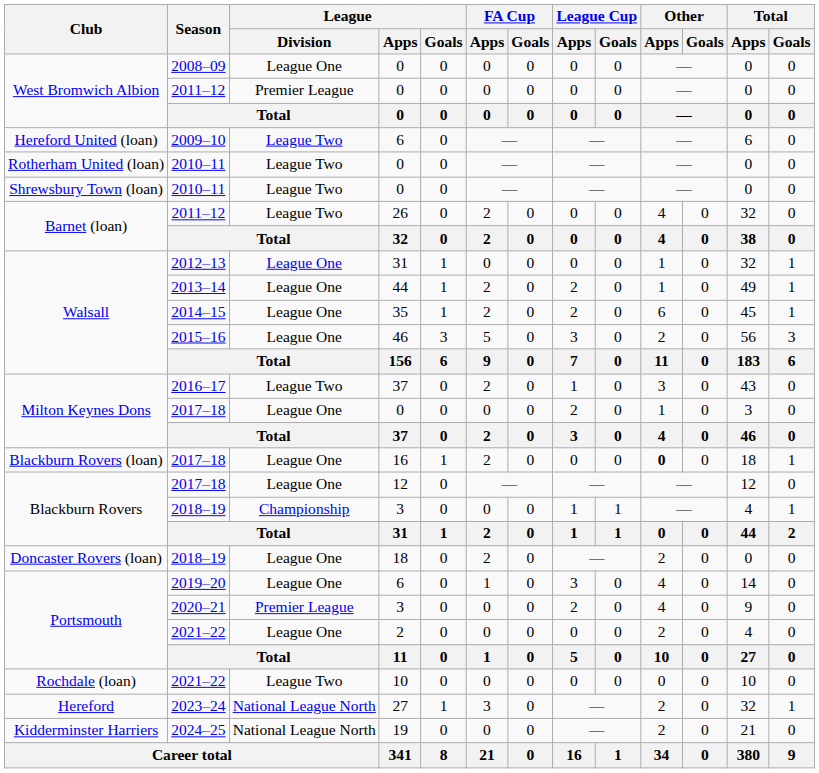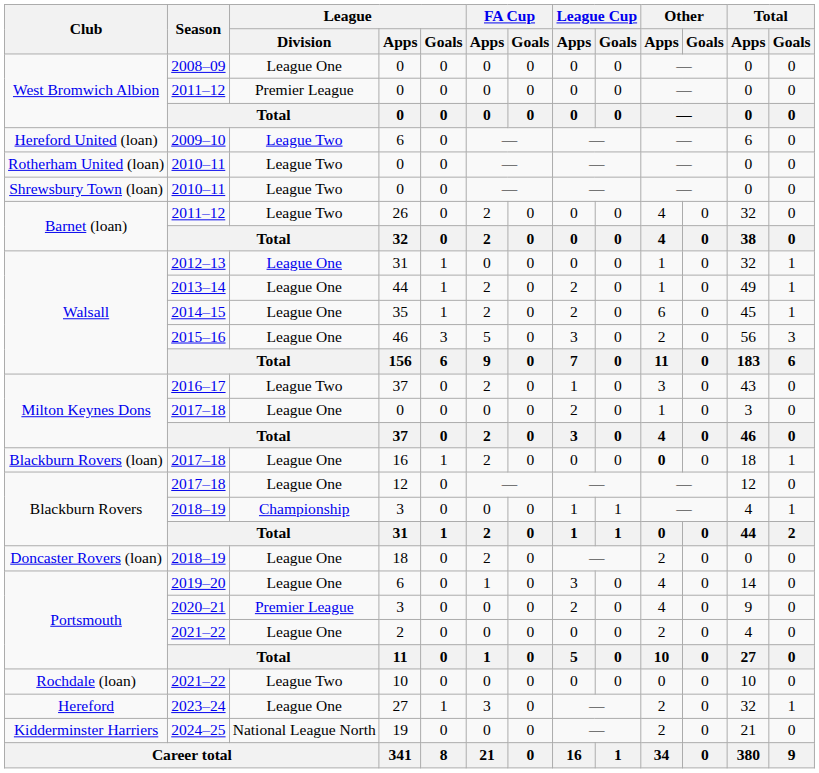2023–24 | League / Division: National League North -> League One
